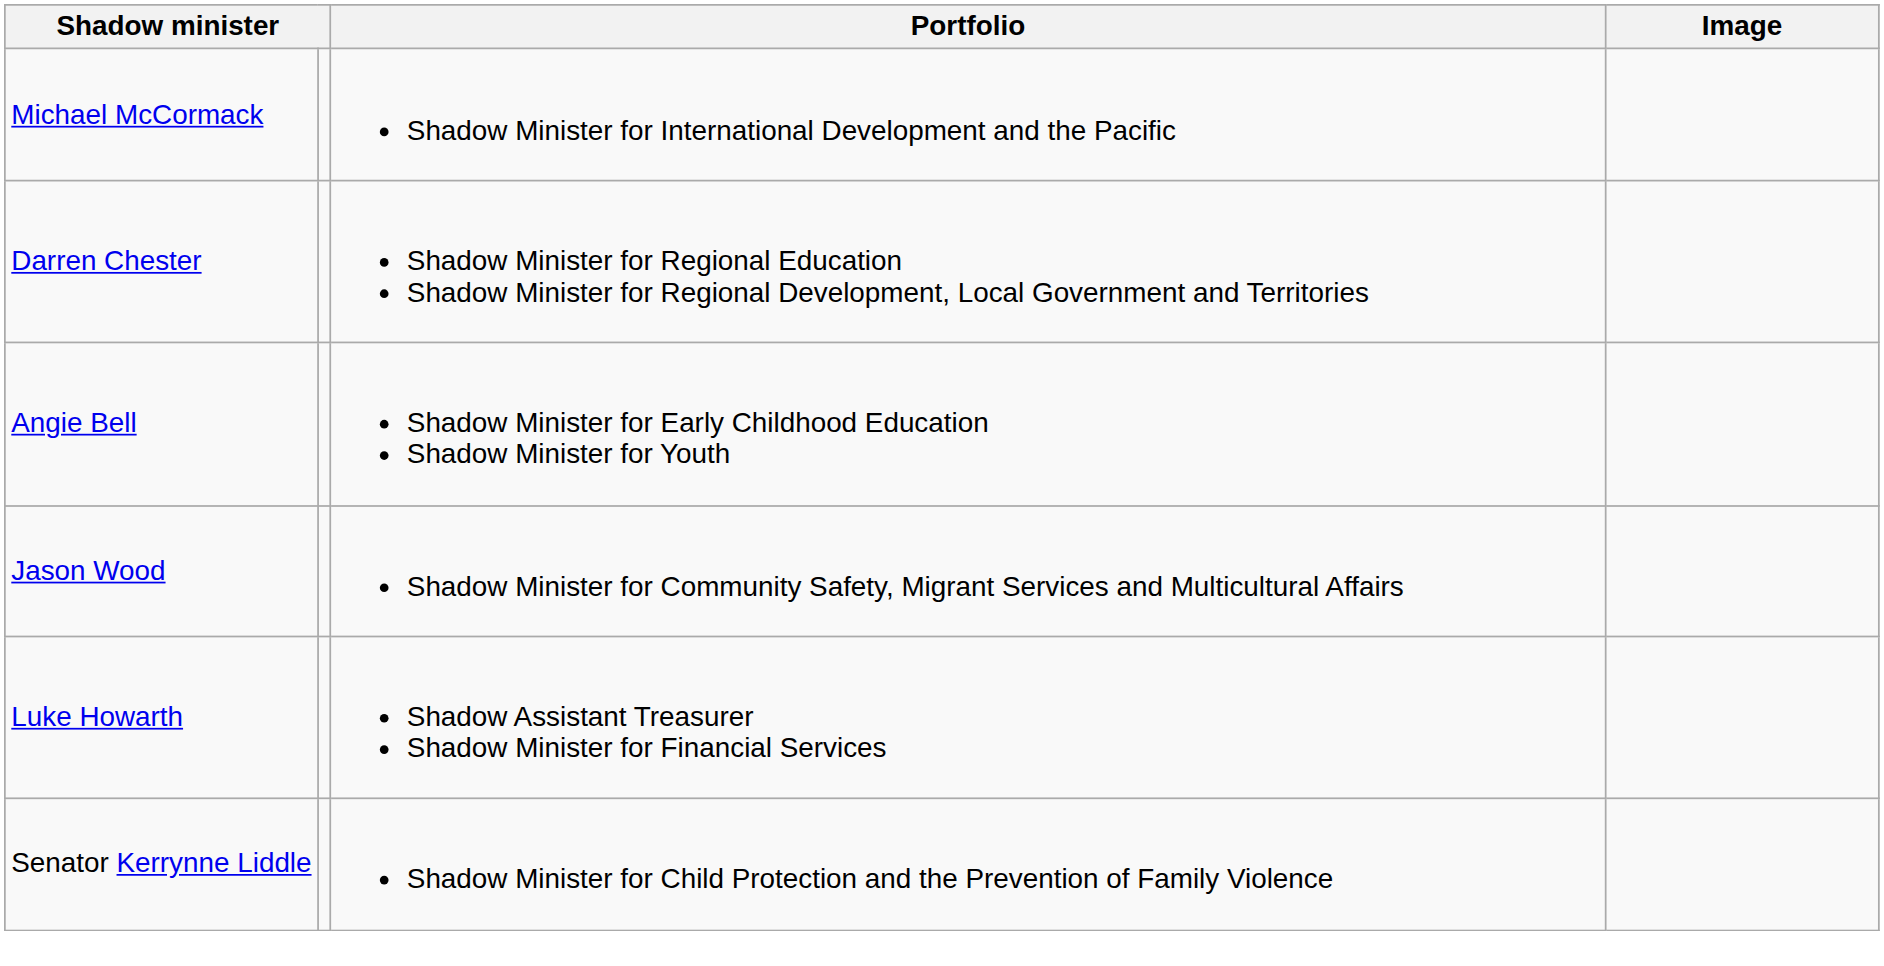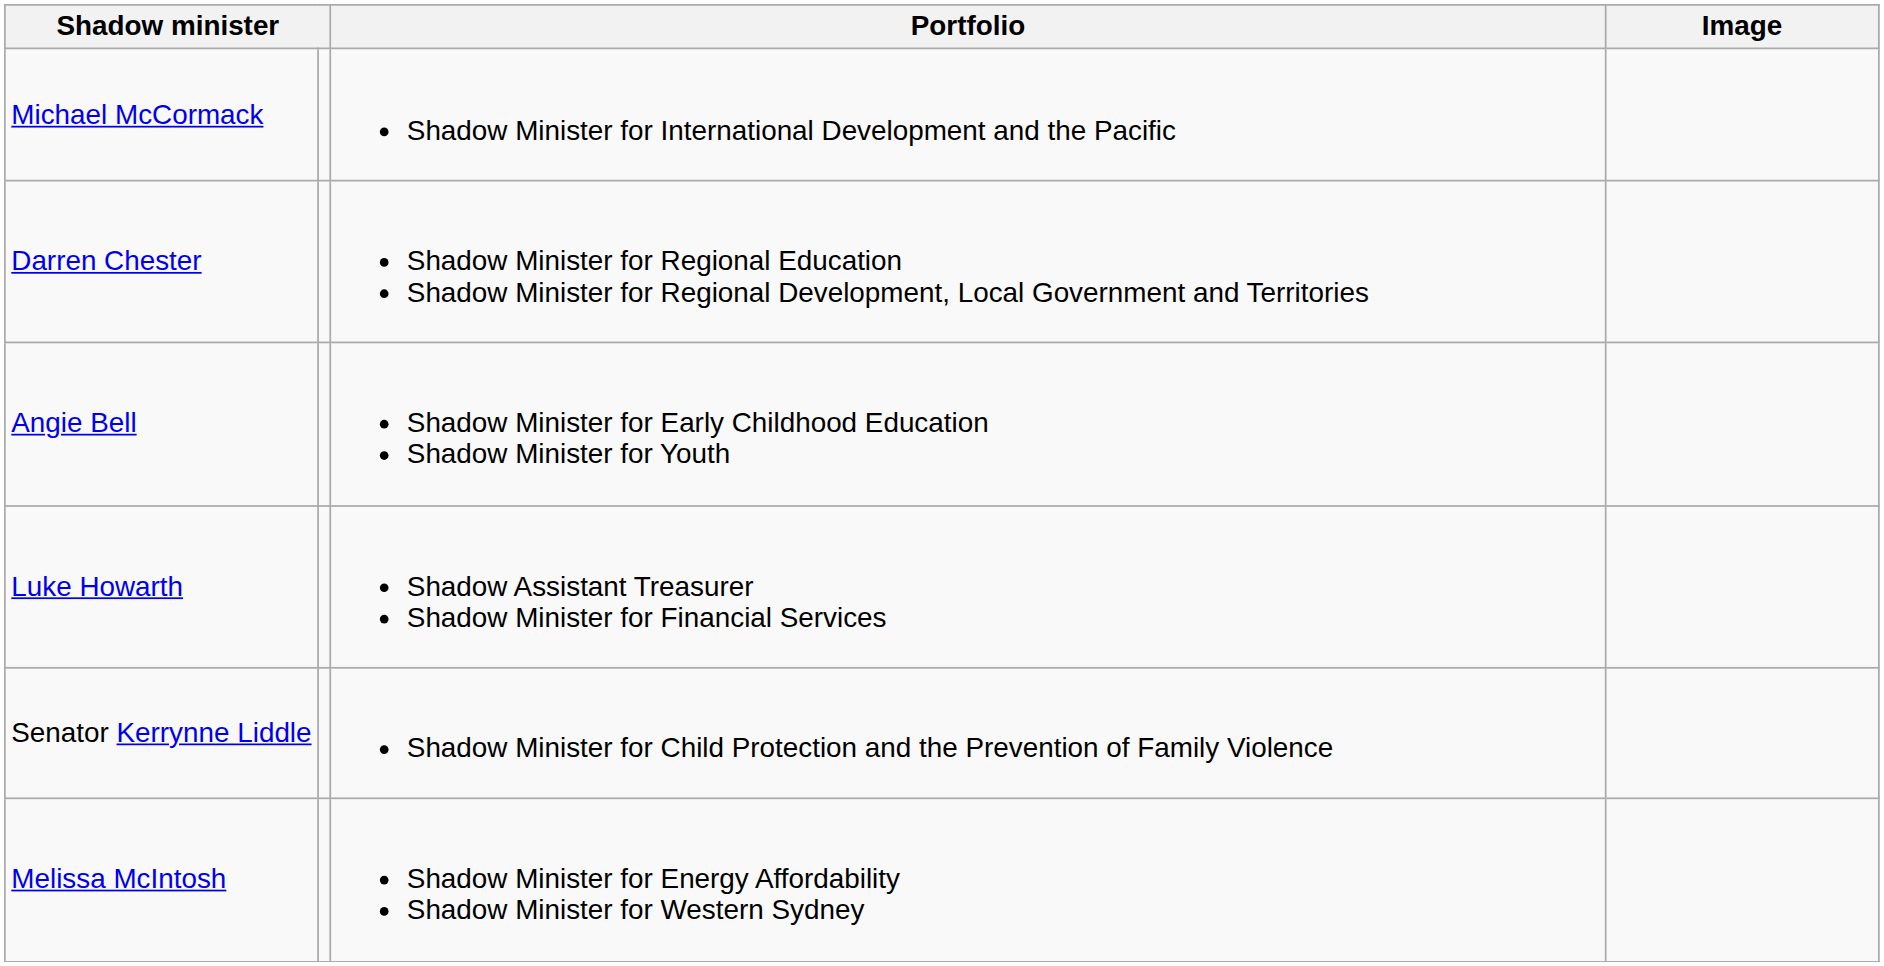- row: Jason Wood | Shadow Minister for Community Safety, Migrant Services and Multicultural Affairs
+ row: Melissa McIntosh | Shadow Minister for Energy Affordability Shadow Minister for Western Sydney
